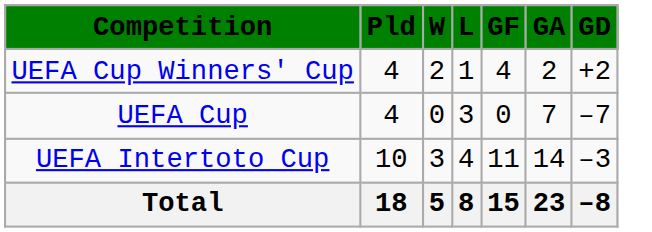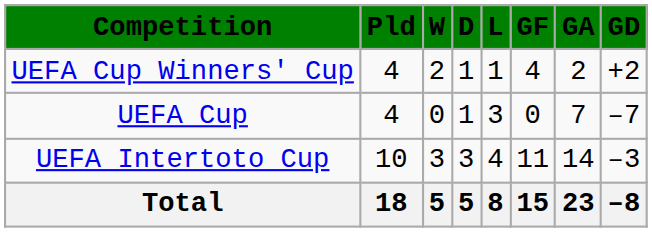+ column: D | 1 | 1 | 3 | 5
